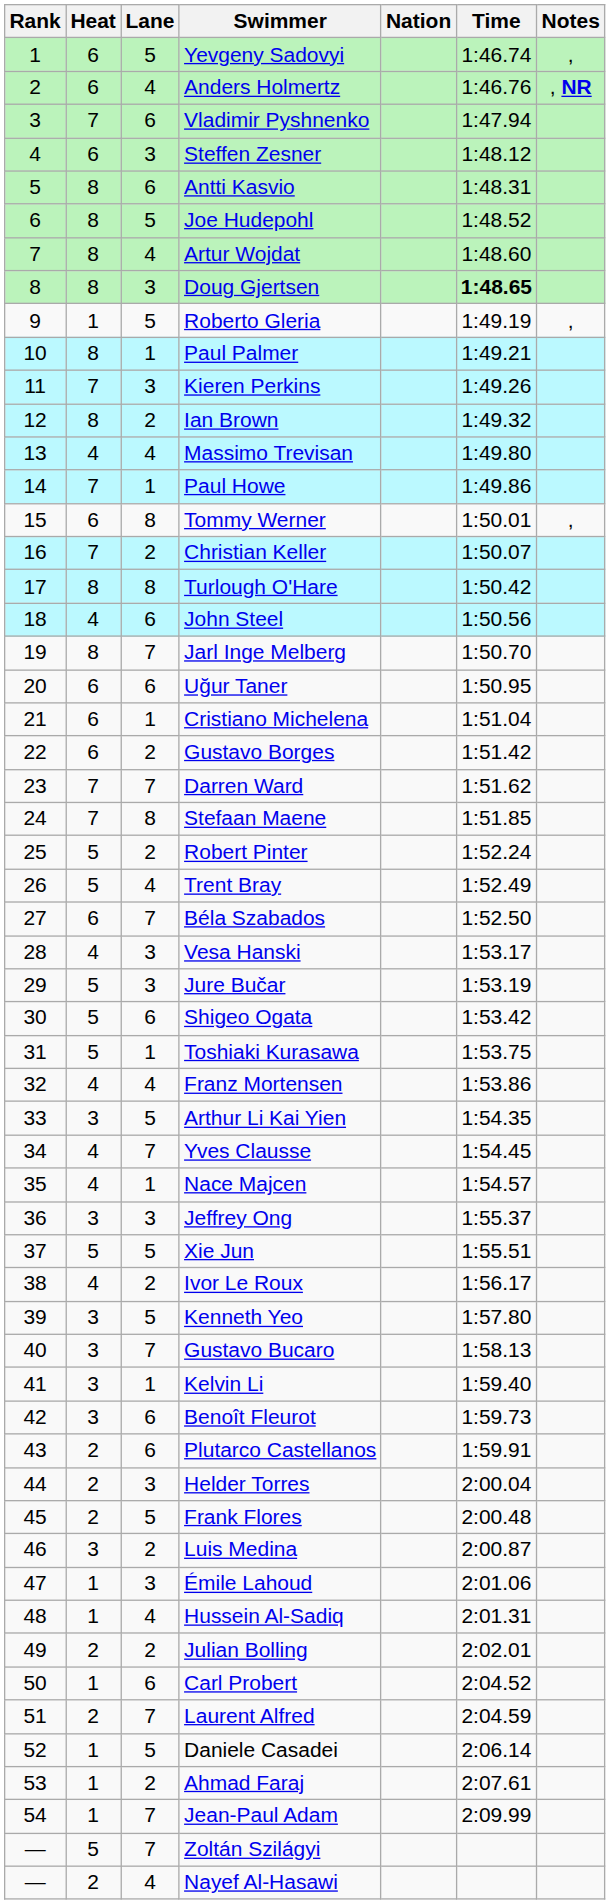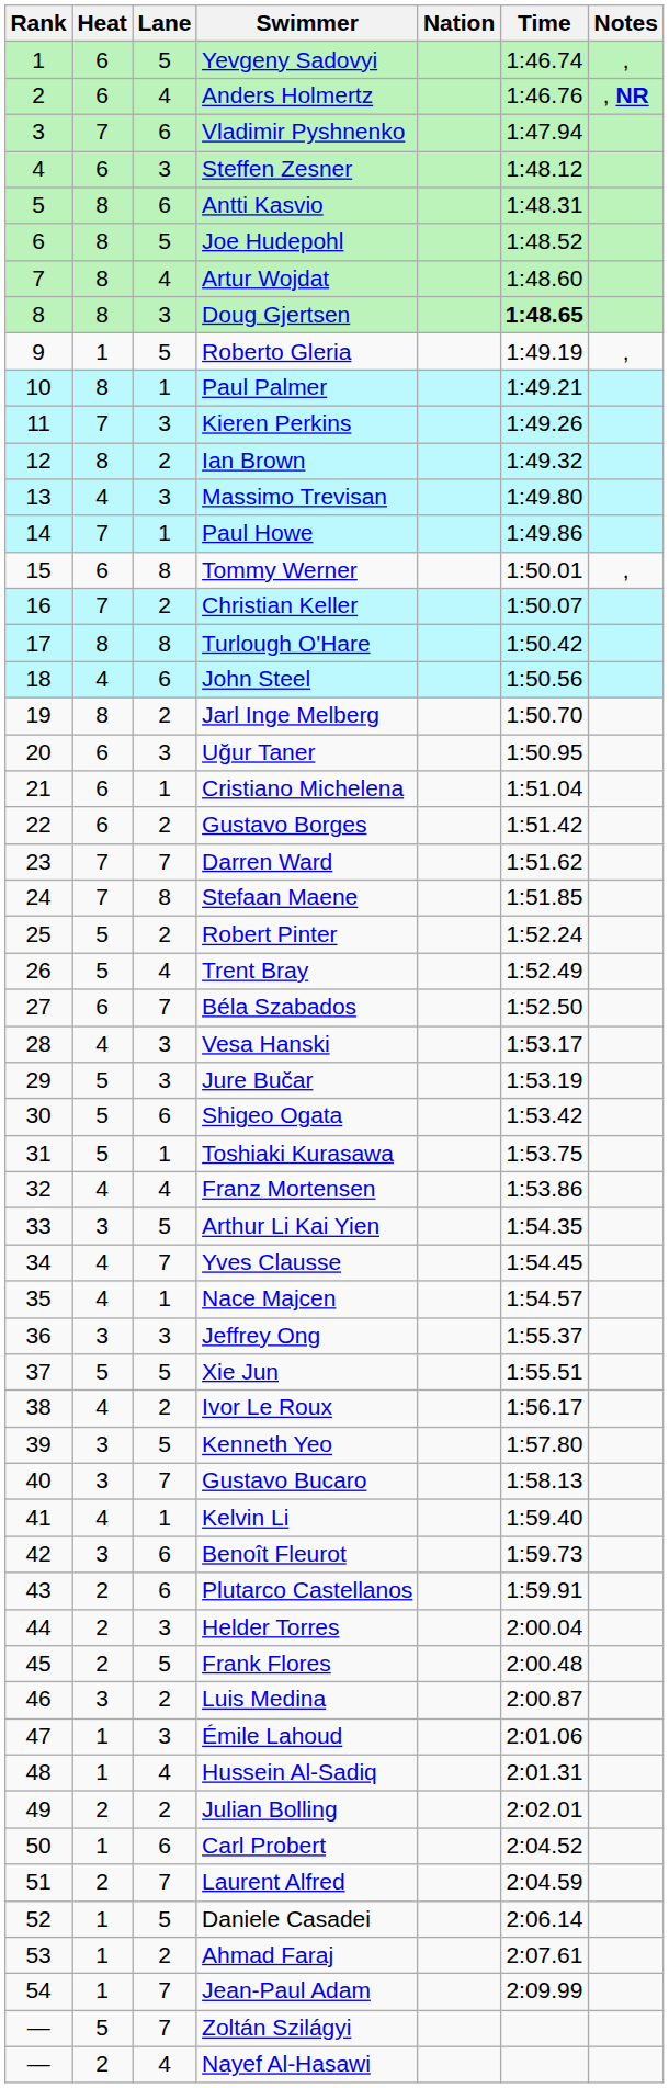Massimo Trevisan | Lane: 4 -> 3
Jarl Inge Melberg | Lane: 7 -> 2
Uğur Taner | Lane: 6 -> 3
Kelvin Li | Heat: 3 -> 4
